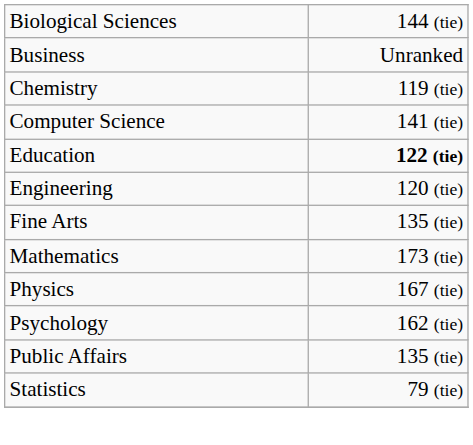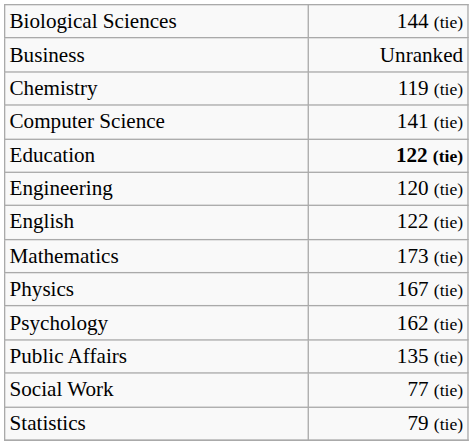+ row: English | 122 (tie)
- row: Fine Arts | 135 (tie)
+ row: Social Work | 77 (tie)
